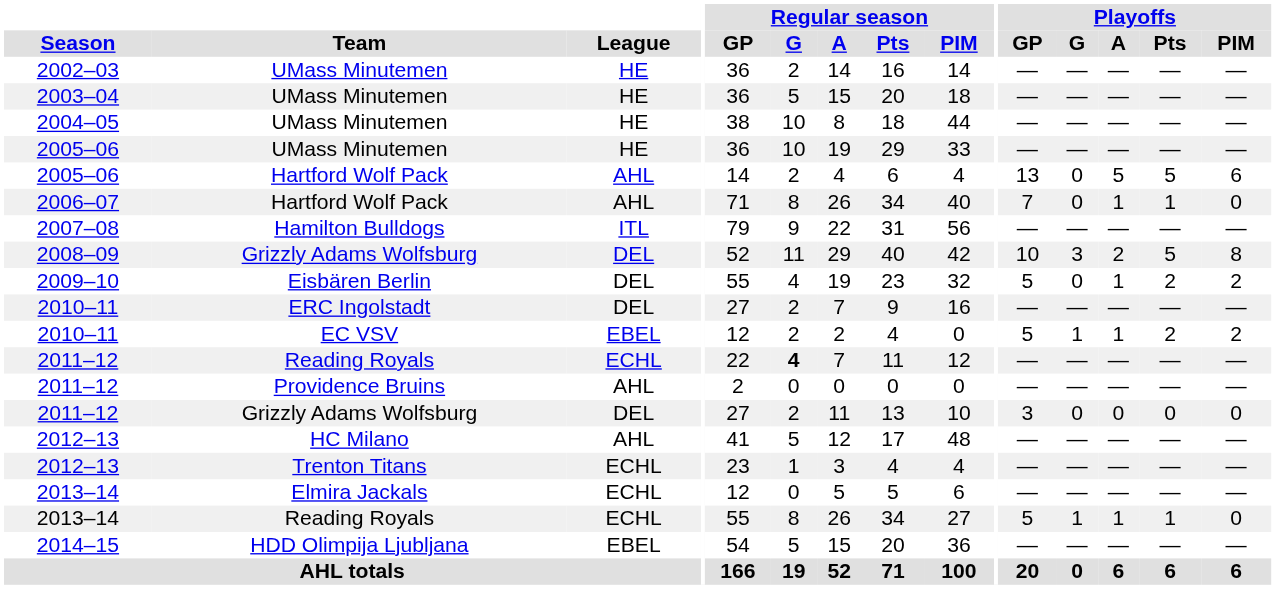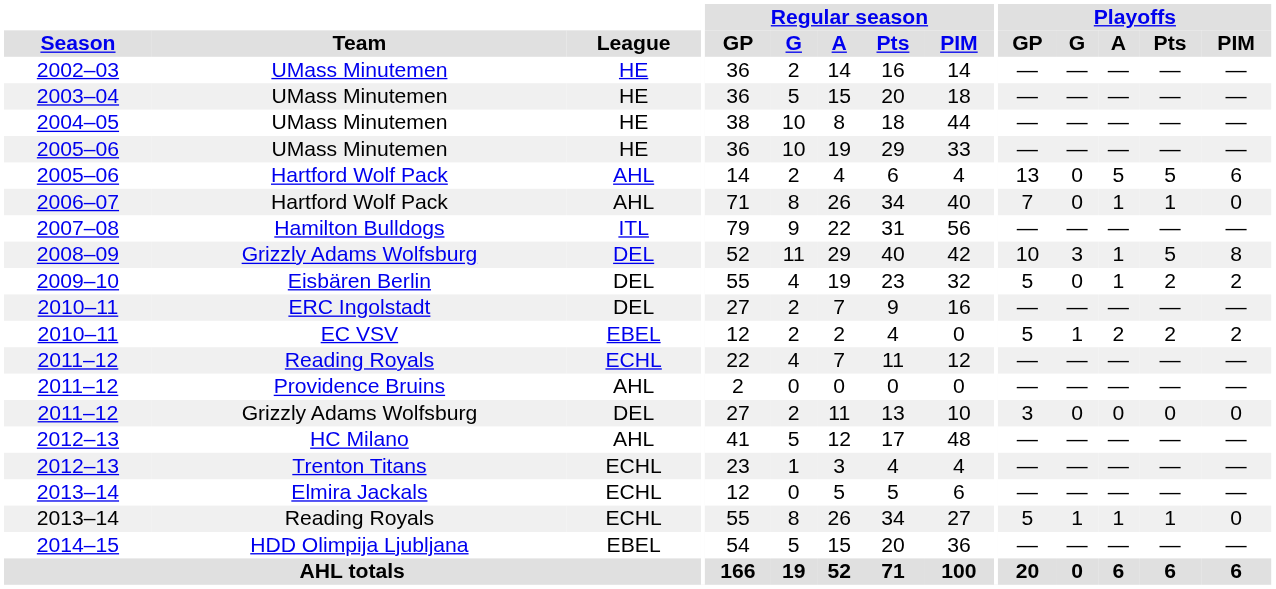2008–09 | Playoffs / A: 2 -> 1
2010–11 / EC VSV | Playoffs / A: 1 -> 2
2011–12 / Reading Royals | Regular season / G: bold -> normal
